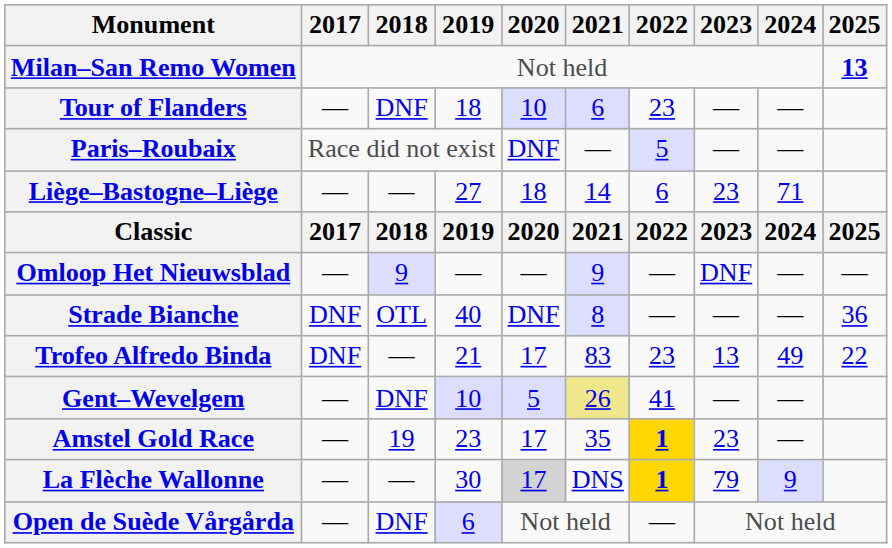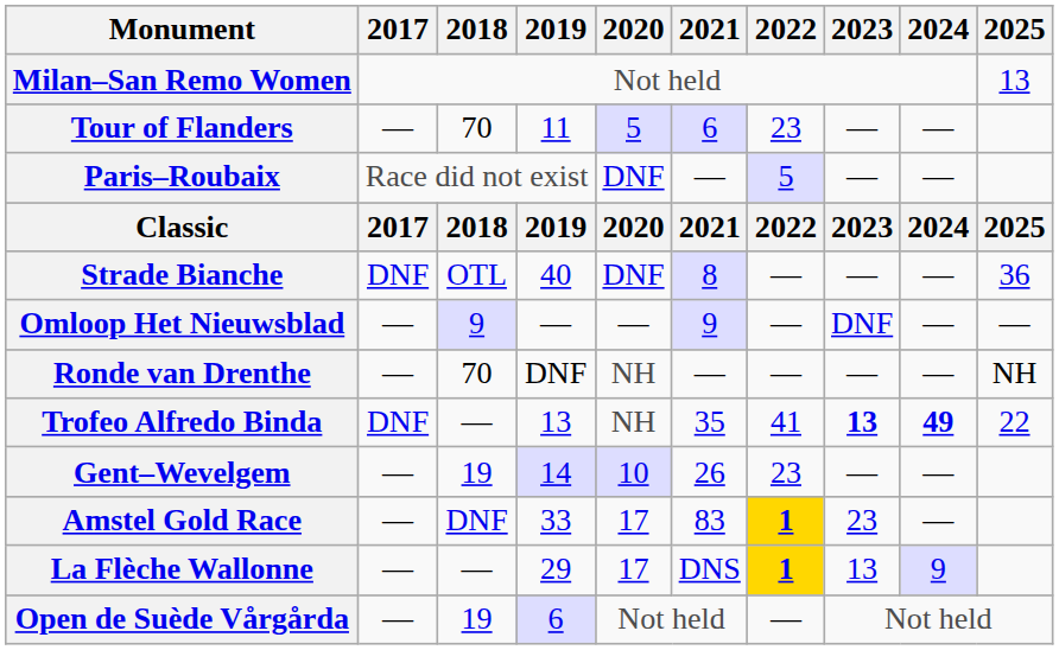Milan–San Remo Women | 2025: bold -> normal
Tour of Flanders | 2018: DNF -> 70
Tour of Flanders | 2019: 18 -> 11
Tour of Flanders | 2020: 10 -> 5
- row: Liège–Bastogne–Liège | — | — | 27 | 18 | 14 | 6 | 23 | 71
rows swapped: Omloop Het Nieuwsblad <-> Strade Bianche
+ row: Ronde van Drenthe | — | 70 | DNF | NH | — | — | — | — | NH
Trofeo Alfredo Binda | 2019: 21 -> 13
Trofeo Alfredo Binda | 2020: 17 -> NH
Trofeo Alfredo Binda | 2021: 83 -> 35
Trofeo Alfredo Binda | 2022: 23 -> 41
Trofeo Alfredo Binda | 2023: normal -> bold
Trofeo Alfredo Binda | 2024: normal -> bold
Gent–Wevelgem | 2018: DNF -> 19
Gent–Wevelgem | 2019: 10 -> 14
Gent–Wevelgem | 2020: 5 -> 10
Gent–Wevelgem | 2021: khaki background -> no background
Gent–Wevelgem | 2022: 41 -> 23
Amstel Gold Race | 2018: 19 -> DNF
Amstel Gold Race | 2019: 23 -> 33
Amstel Gold Race | 2021: 35 -> 83
La Flèche Wallonne | 2019: 30 -> 29
La Flèche Wallonne | 2020: lightgrey background -> no background
La Flèche Wallonne | 2023: 79 -> 13
Open de Suède Vårgårda | 2018: DNF -> 19
